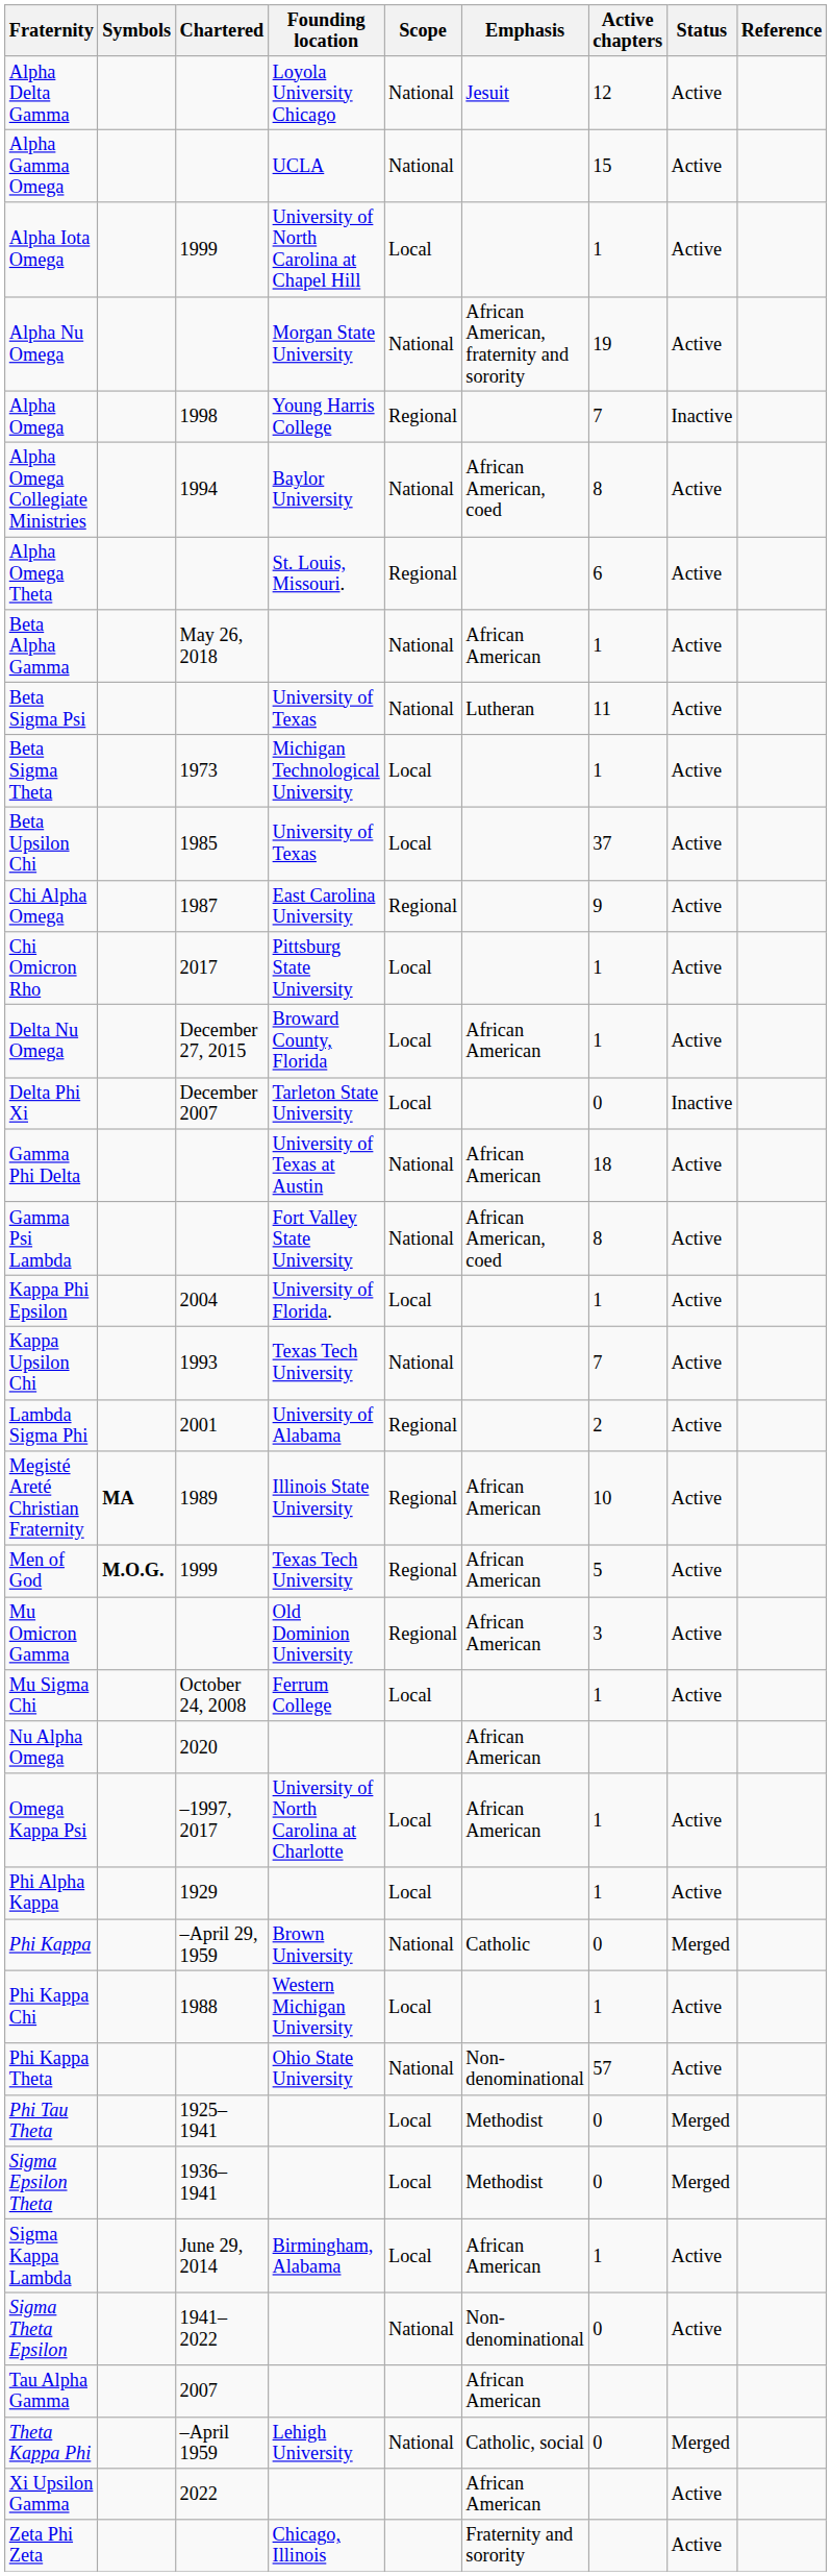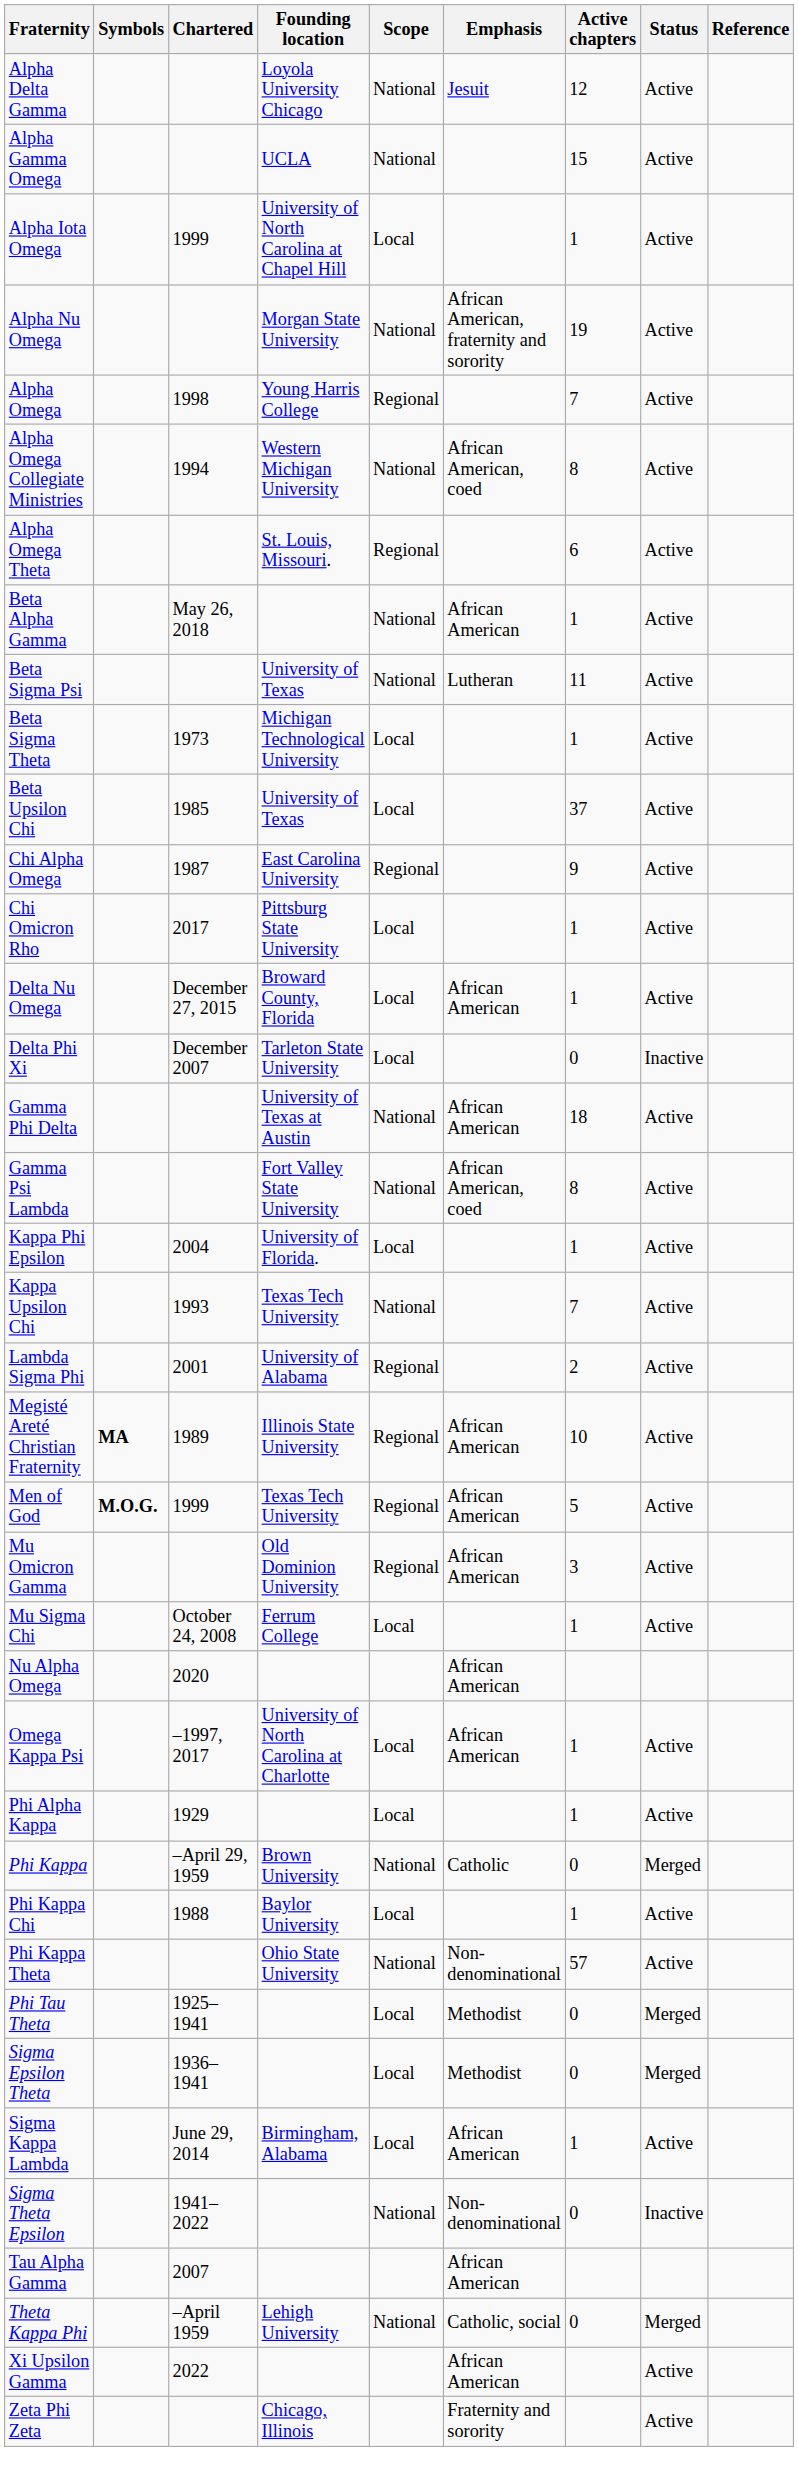Alpha Omega | Status: Inactive -> Active
Alpha Omega Collegiate Ministries | Founding location: Baylor University -> Western Michigan University
Phi Kappa Chi | Founding location: Western Michigan University -> Baylor University
Sigma Theta Epsilon | Status: Active -> Inactive
